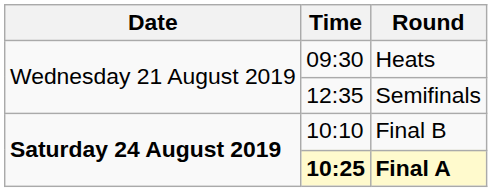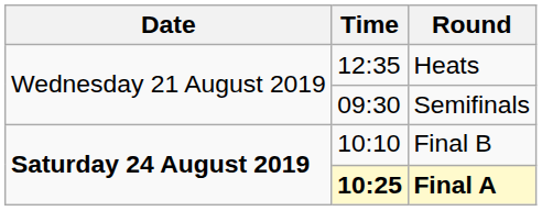Heats | Time: 09:30 -> 12:35
Semifinals | Time: 12:35 -> 09:30
